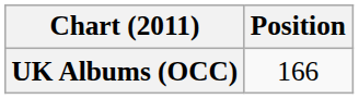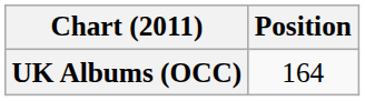UK Albums (OCC) | Position: 166 -> 164
